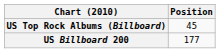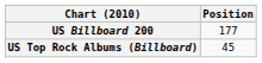rows swapped: US Billboard 200 <-> US Top Rock Albums (Billboard)
